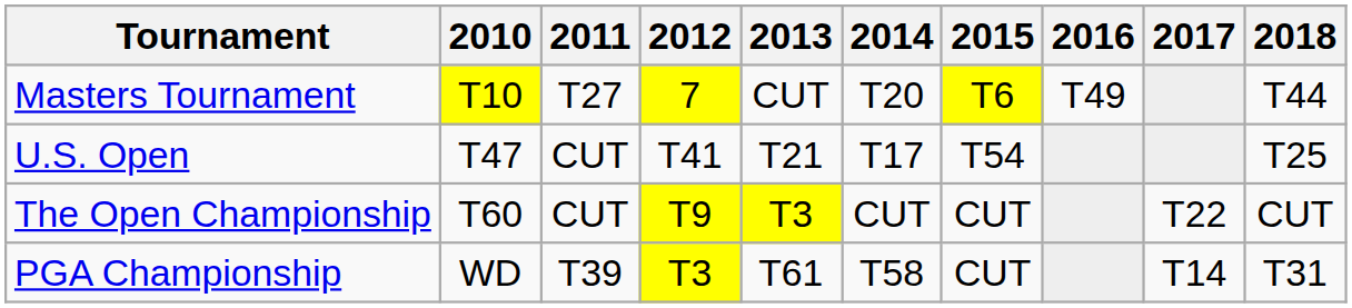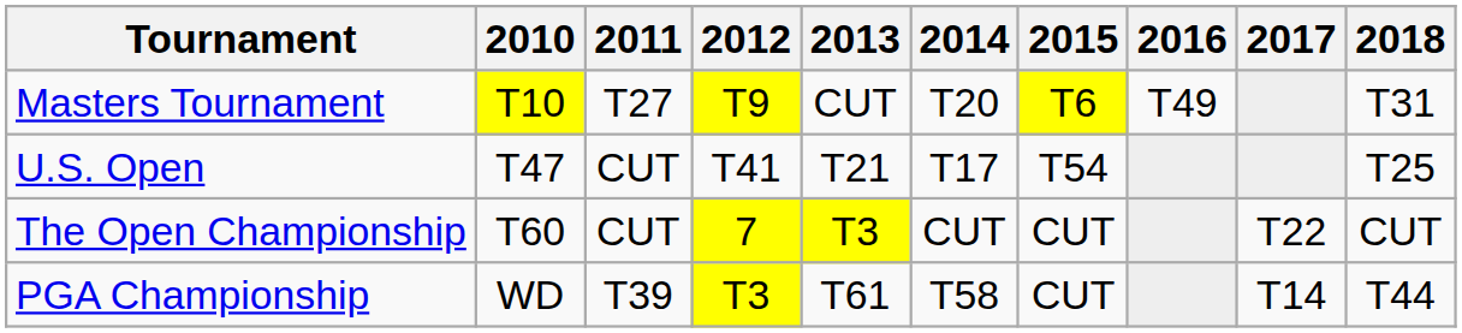Masters Tournament | 2012: 7 -> T9
Masters Tournament | 2018: T44 -> T31
The Open Championship | 2012: T9 -> 7
PGA Championship | 2018: T31 -> T44
